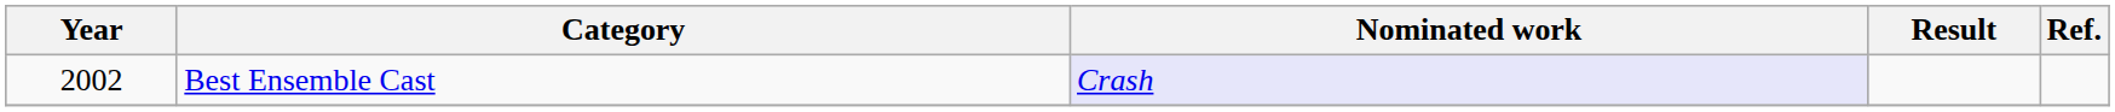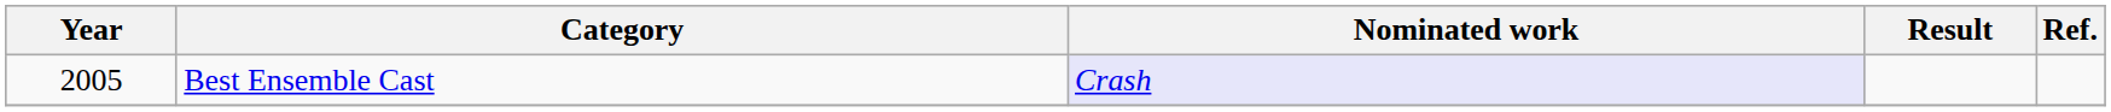Best Ensemble Cast | Year: 2002 -> 2005
